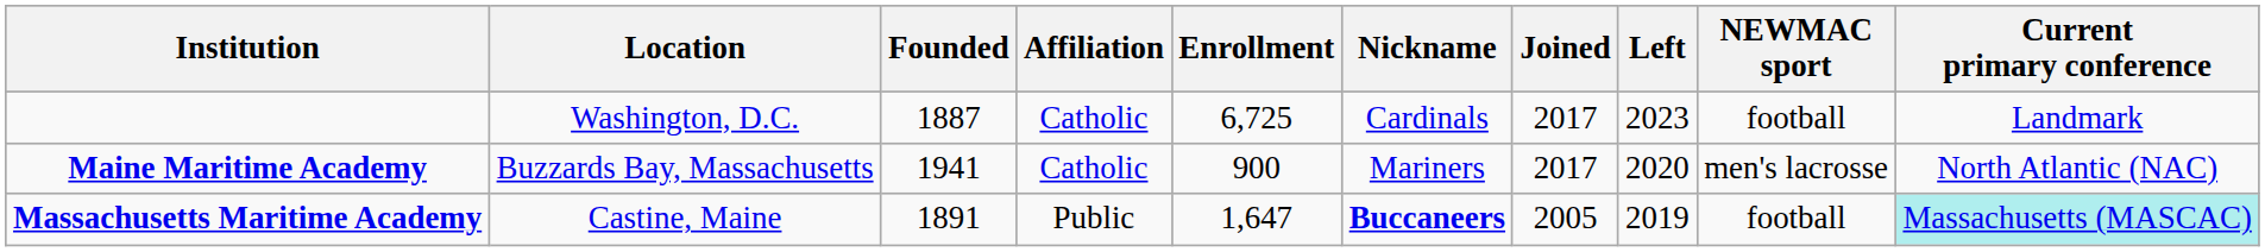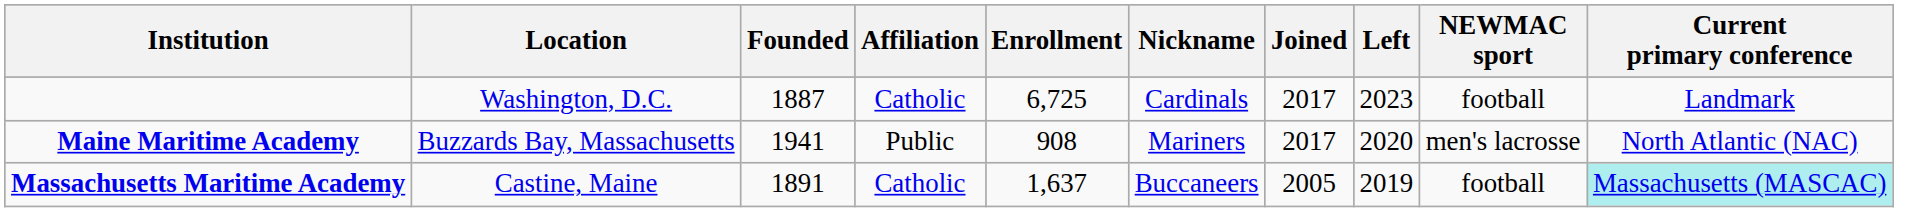Maine Maritime Academy | Affiliation: Catholic -> Public
Maine Maritime Academy | Enrollment: 900 -> 908
Massachusetts Maritime Academy | Affiliation: Public -> Catholic
Massachusetts Maritime Academy | Enrollment: 1,647 -> 1,637
Massachusetts Maritime Academy | Nickname: bold -> normal
